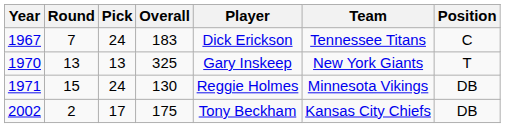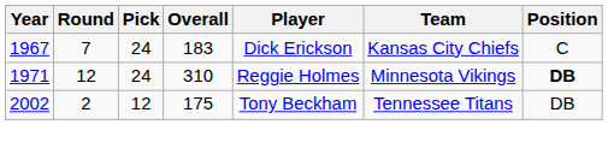1967 | Team: Tennessee Titans -> Kansas City Chiefs
- row: 1970 | 13 | 13 | 325 | Gary Inskeep | New York Giants | T
1971 | Round: 15 -> 12
1971 | Overall: 130 -> 310
1971 | Position: normal -> bold
2002 | Pick: 17 -> 12
2002 | Team: Kansas City Chiefs -> Tennessee Titans
